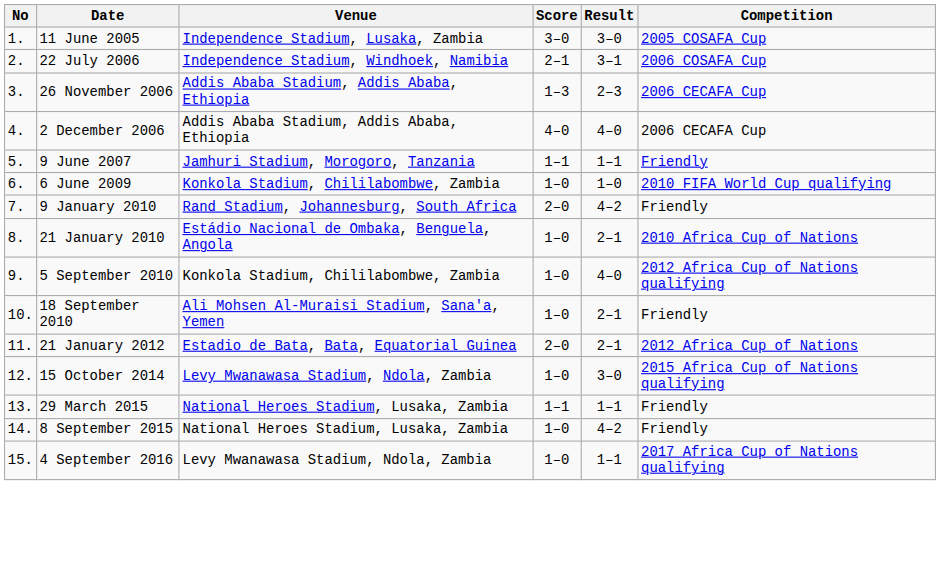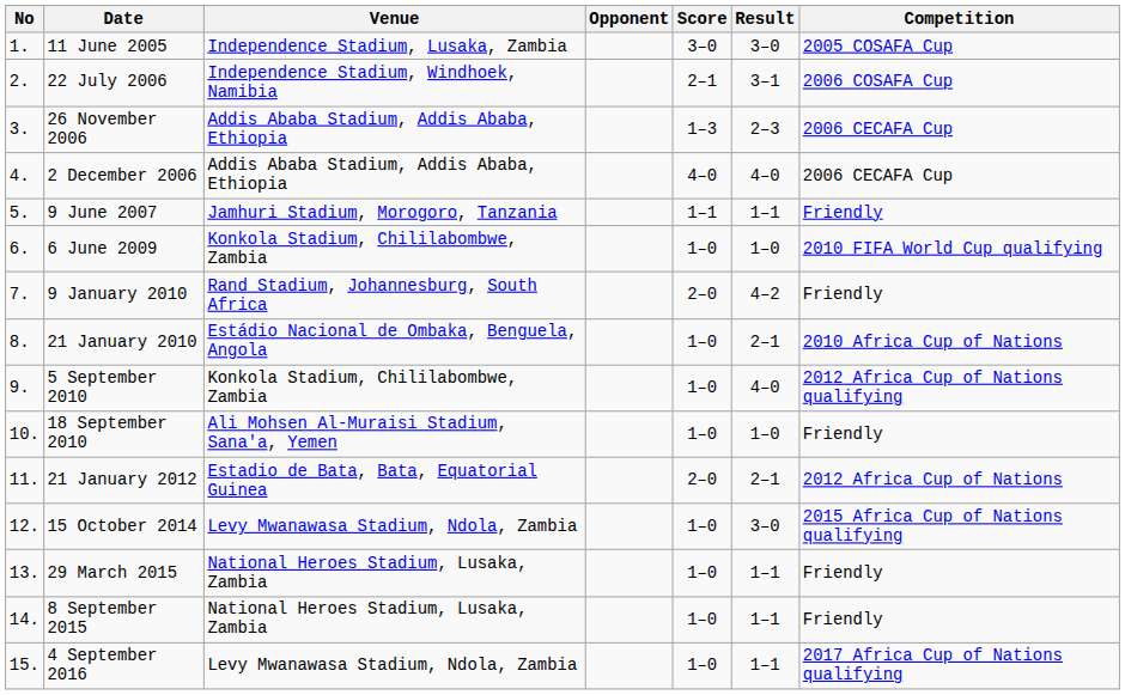+ column: Opponent
18 September 2010 | Result: 2–1 -> 1–0
29 March 2015 | Score: 1–1 -> 1–0
8 September 2015 | Result: 4–2 -> 1–1
